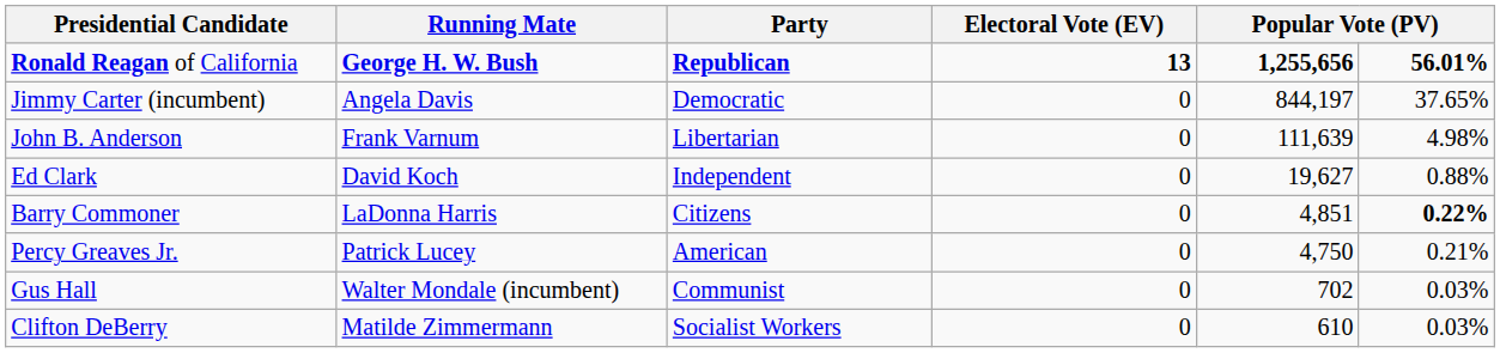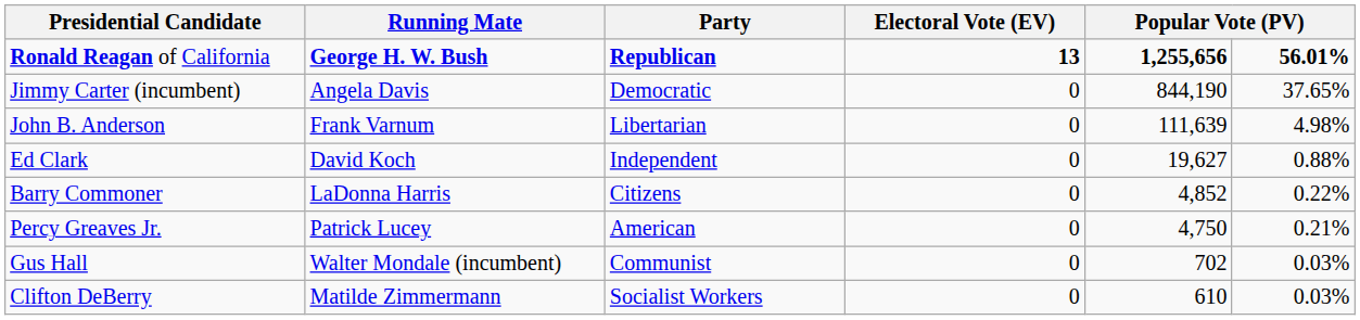Jimmy Carter (incumbent) | column 5: 844,197 -> 844,190
Barry Commoner | column 5: 4,851 -> 4,852
Barry Commoner | column 6: bold -> normal
